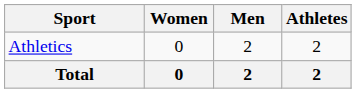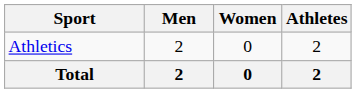columns swapped: Men <-> Women
